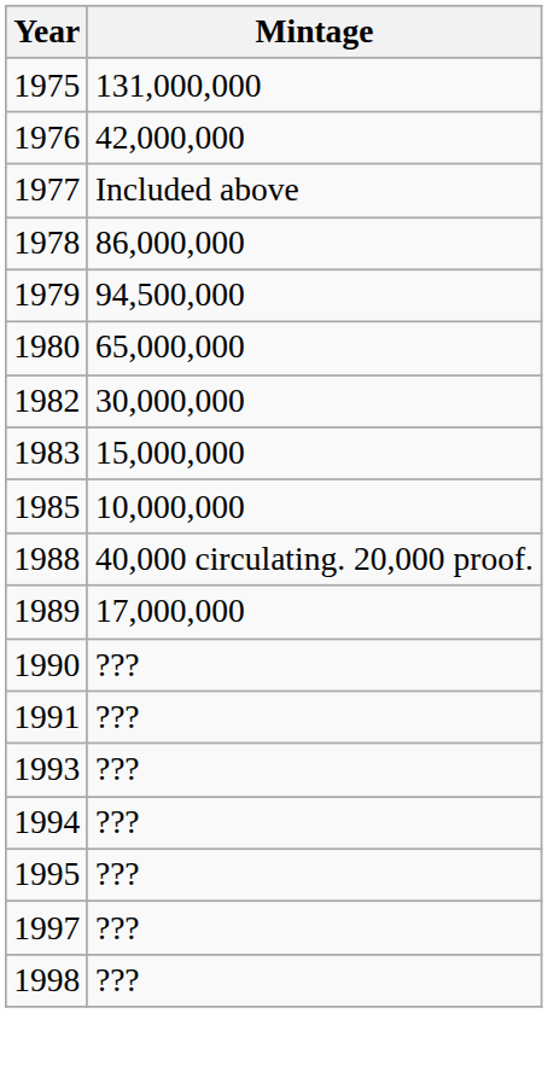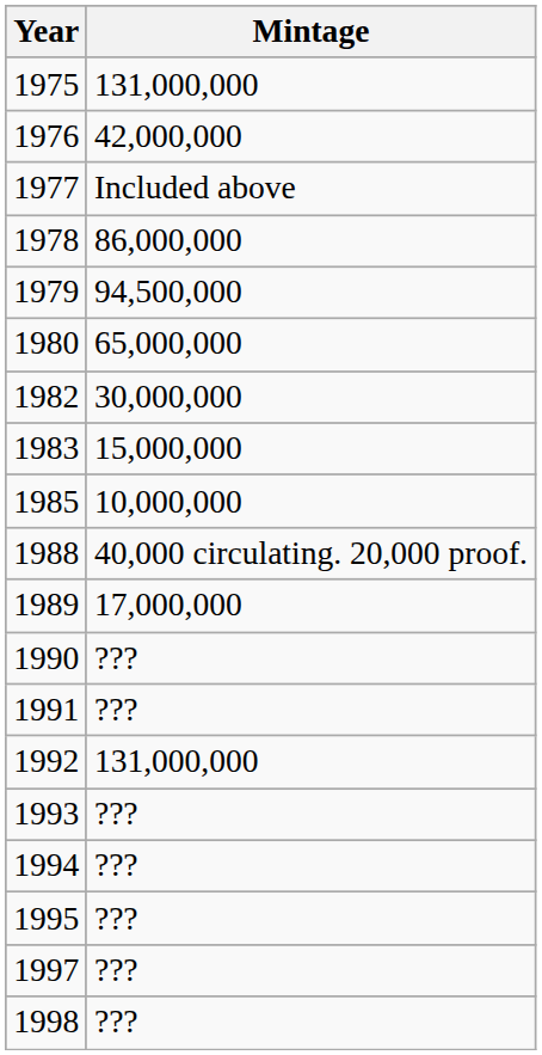+ row: 1992 | 131,000,000
